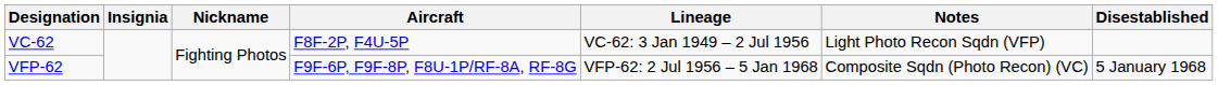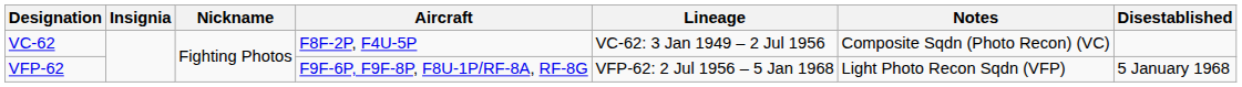VC-62 | Notes: Light Photo Recon Sqdn (VFP) -> Composite Sqdn (Photo Recon) (VC)
VFP-62 | Notes: Composite Sqdn (Photo Recon) (VC) -> Light Photo Recon Sqdn (VFP)
